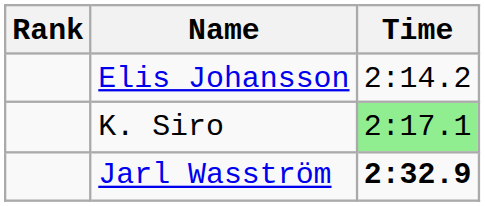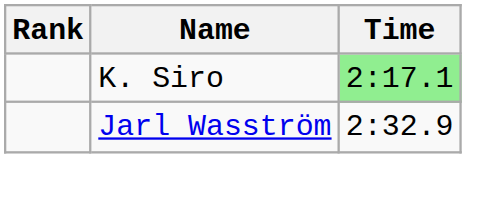- row: Elis Johansson | 2:14.2
Jarl Wasström | Time: bold -> normal
